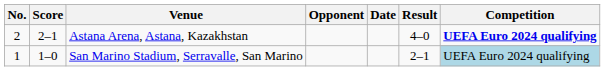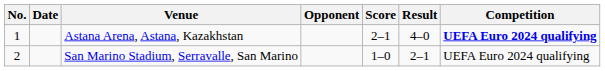columns swapped: Date <-> Score
Astana Arena, Astana, Kazakhstan | No.: 2 -> 1
San Marino Stadium, Serravalle, San Marino | No.: 1 -> 2
San Marino Stadium, Serravalle, San Marino | Competition: lightblue background -> no background
